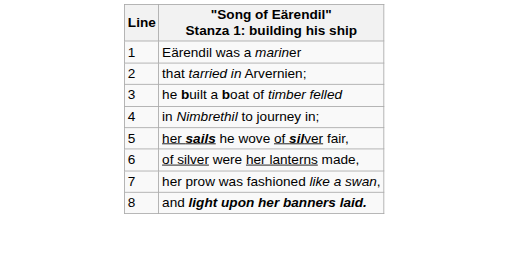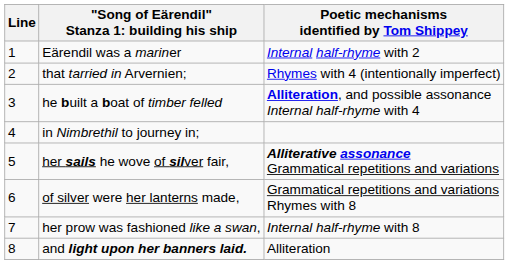+ column: Poetic mechanisms identified by Tom Shippey | Internal half-rhyme with 2 | Rhymes with 4 (intentionally imperfect) | Alliteration, and possible assonance Internal half-rhyme with 4 | Alliterative assonance Grammatical repetitions and variations | Grammatical repetitions and variations Rhymes with 8 | Internal half-rhyme with 8 | Alliteration
